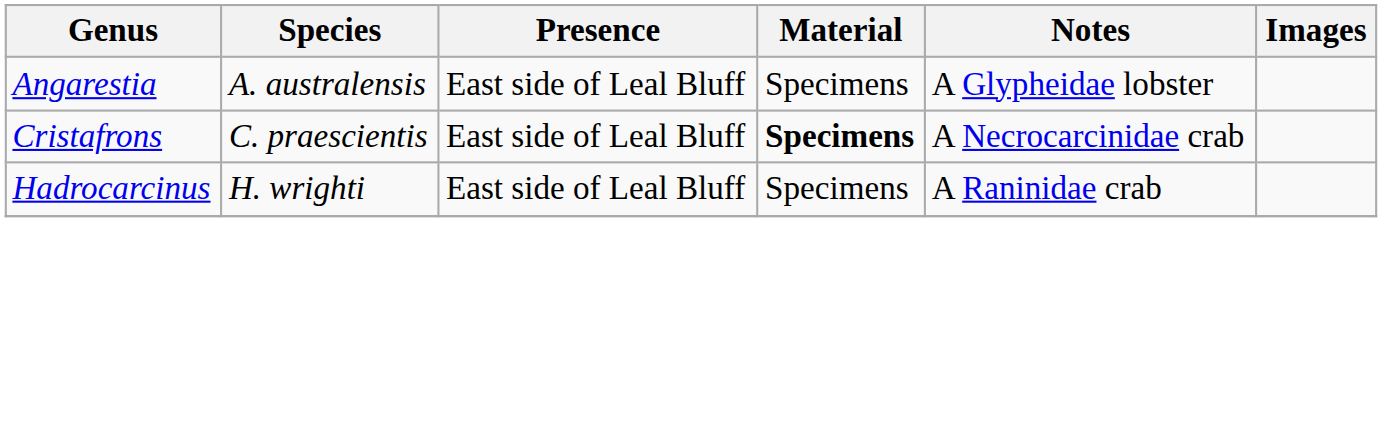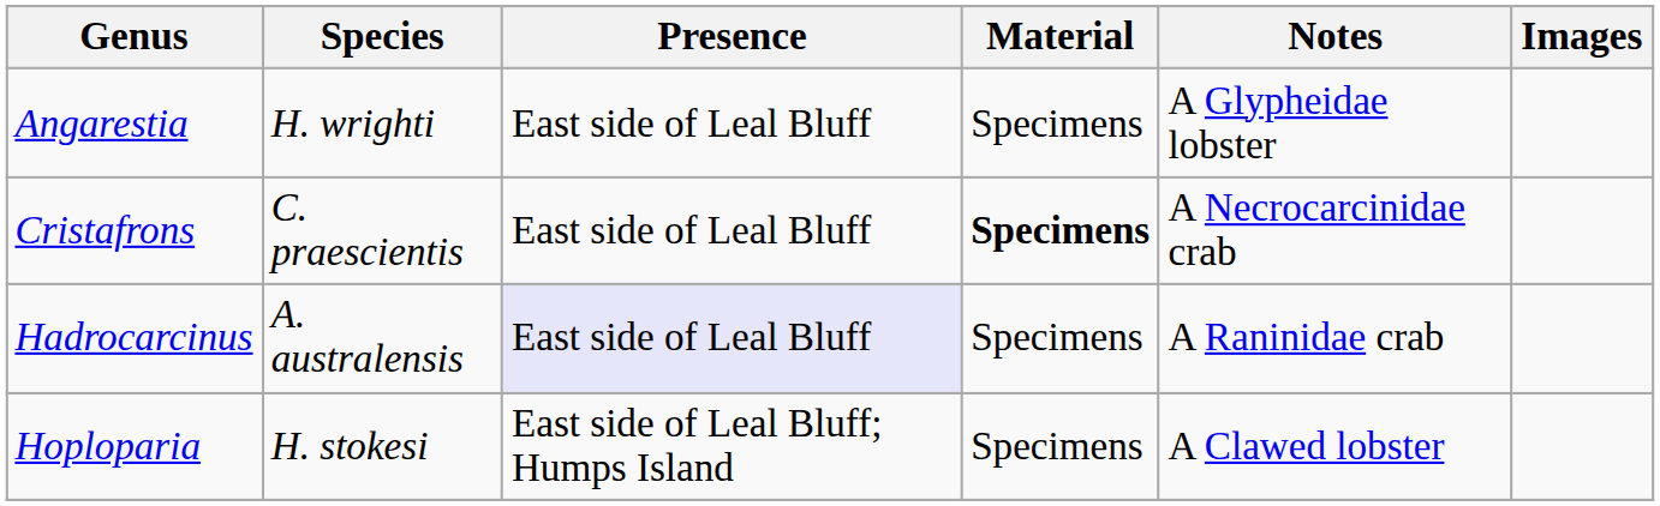Angarestia | Species: A. australensis -> H. wrighti
Hadrocarcinus | Species: H. wrighti -> A. australensis
Hadrocarcinus | Presence: no background -> lavender background
+ row: Hoploparia | H. stokesi | East side of Leal Bluff; Humps Island | Specimens | A Clawed lobster
